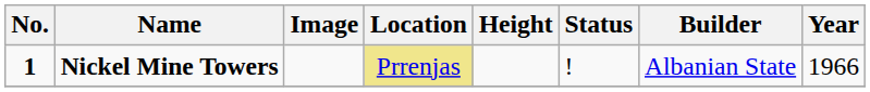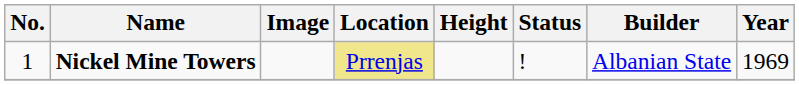Nickel Mine Towers | No.: bold -> normal
Nickel Mine Towers | Year: 1966 -> 1969
